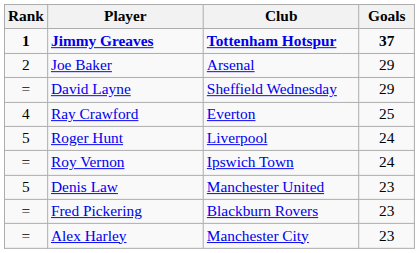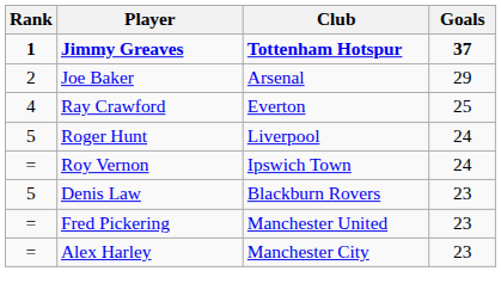- row: = | David Layne | Sheffield Wednesday | 29
Denis Law | Club: Manchester United -> Blackburn Rovers
Fred Pickering | Club: Blackburn Rovers -> Manchester United
